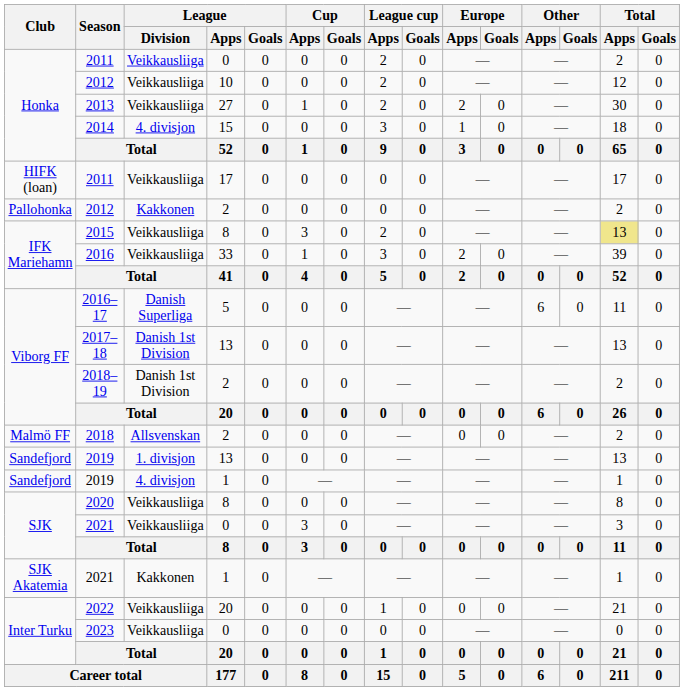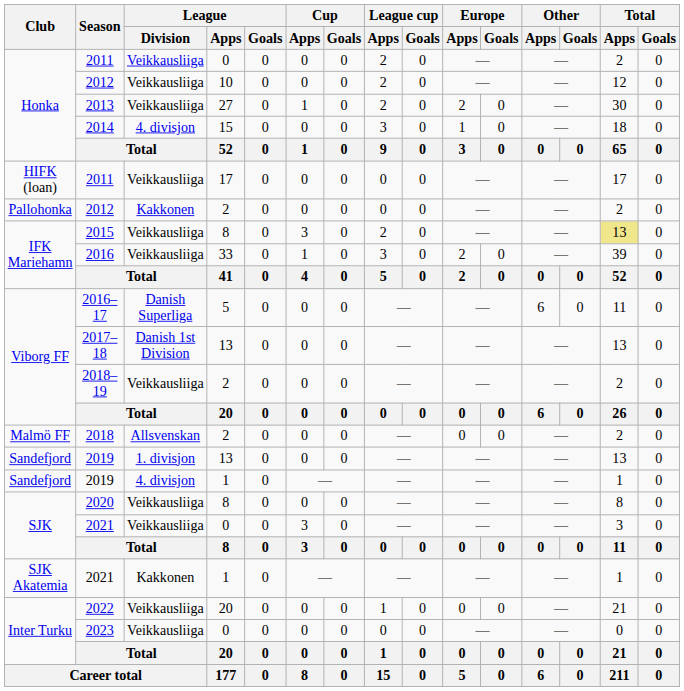2018–19 | League / Division: Danish 1st Division -> Veikkausliiga
